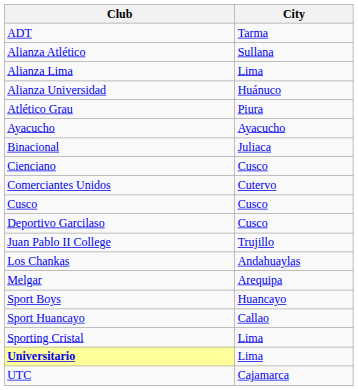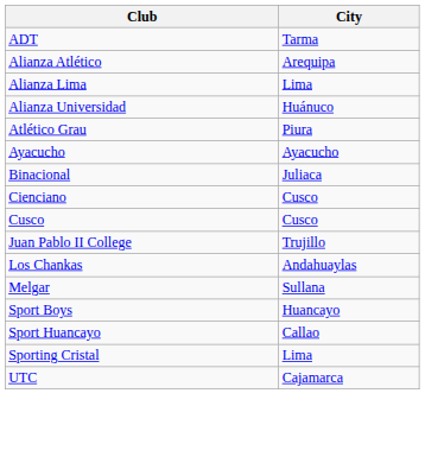Alianza Atlético | City: Sullana -> Arequipa
- row: Comerciantes Unidos | Cutervo
- row: Deportivo Garcilaso | Cusco
Melgar | City: Arequipa -> Sullana
- row: Universitario | Lima
